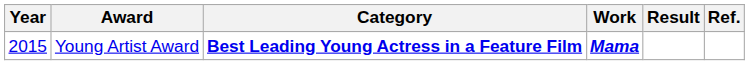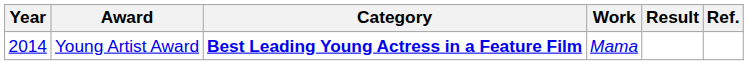Young Artist Award | Year: 2015 -> 2014
Young Artist Award | Work: bold -> normal
